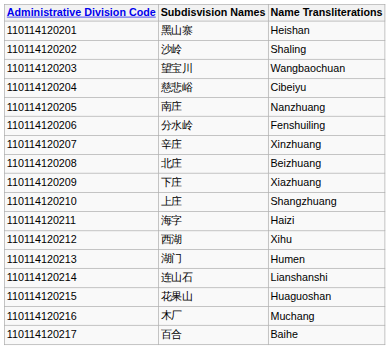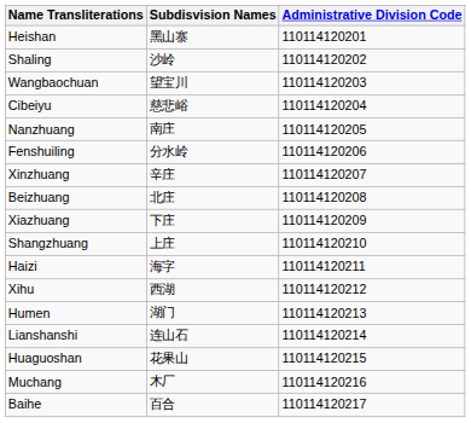columns swapped: Administrative Division Code <-> Name Transliterations
